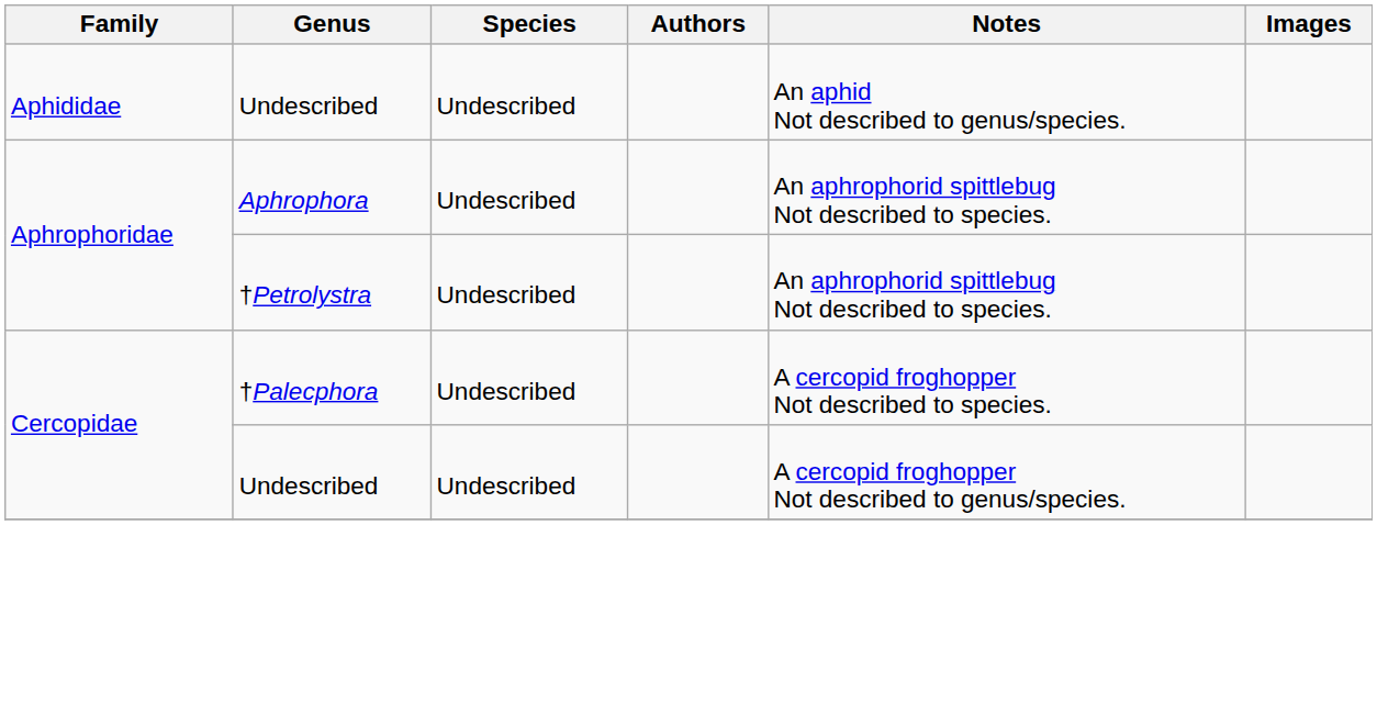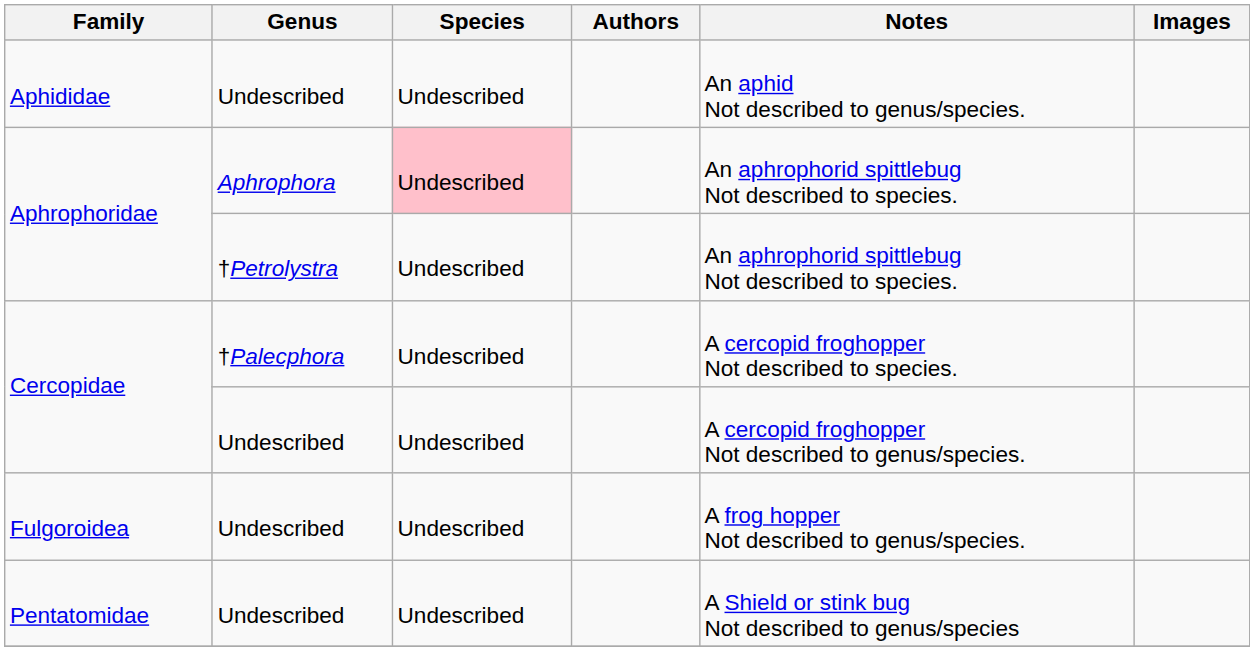Aphrophoridae / Aphrophora | Species: no background -> pink background
+ row: Fulgoroidea | Undescribed | Undescribed | A frog hopper Not described to genus/species.
+ row: Pentatomidae | Undescribed | Undescribed | A Shield or stink bug Not described to genus/species
